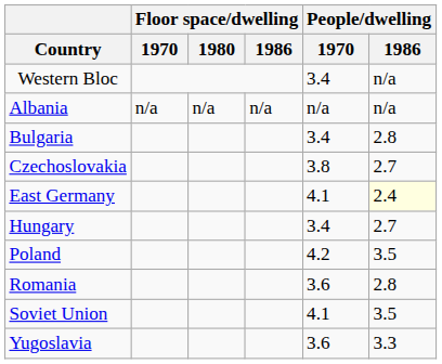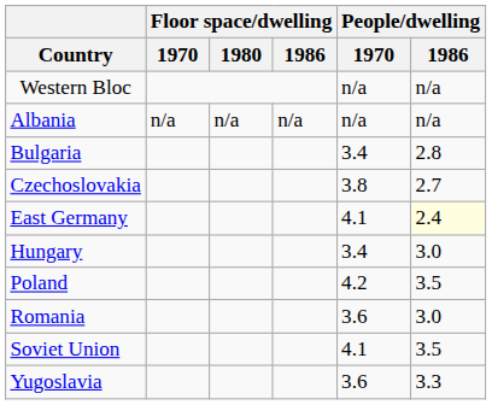Western Bloc | People/dwelling / 1970: 3.4 -> n/a
Hungary | People/dwelling / 1986: 2.7 -> 3.0
Romania | People/dwelling / 1986: 2.8 -> 3.0
